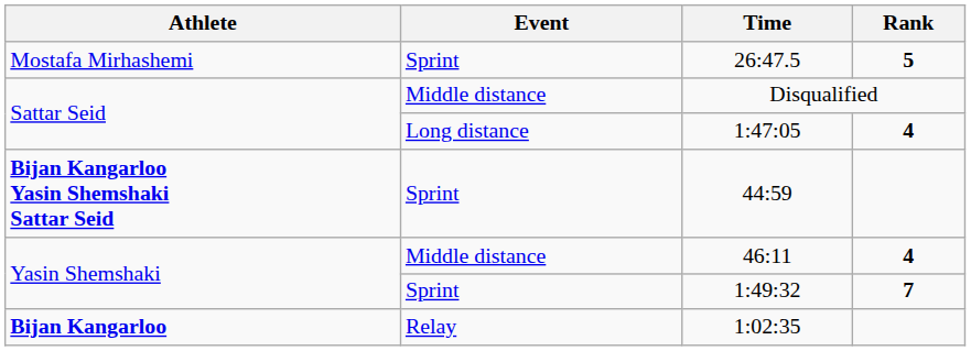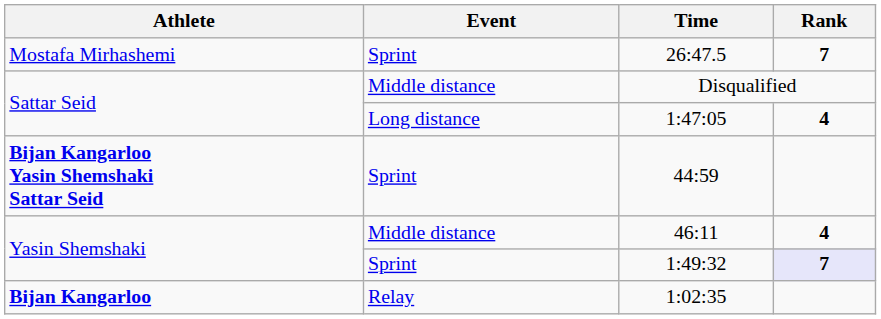26:47.5 | Rank: 5 -> 7
1:49:32 | Rank: no background -> lavender background
